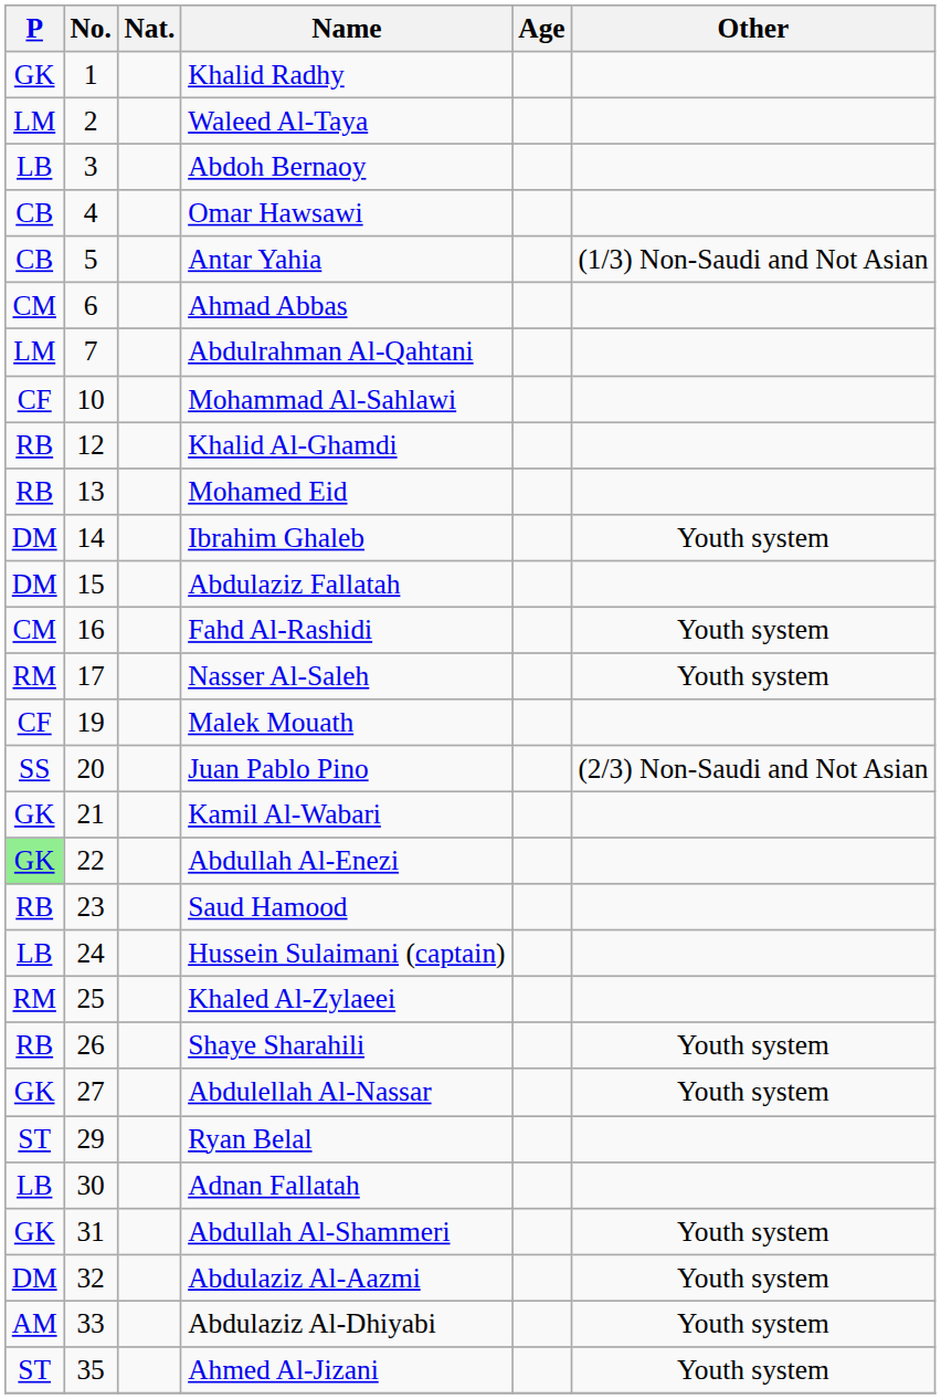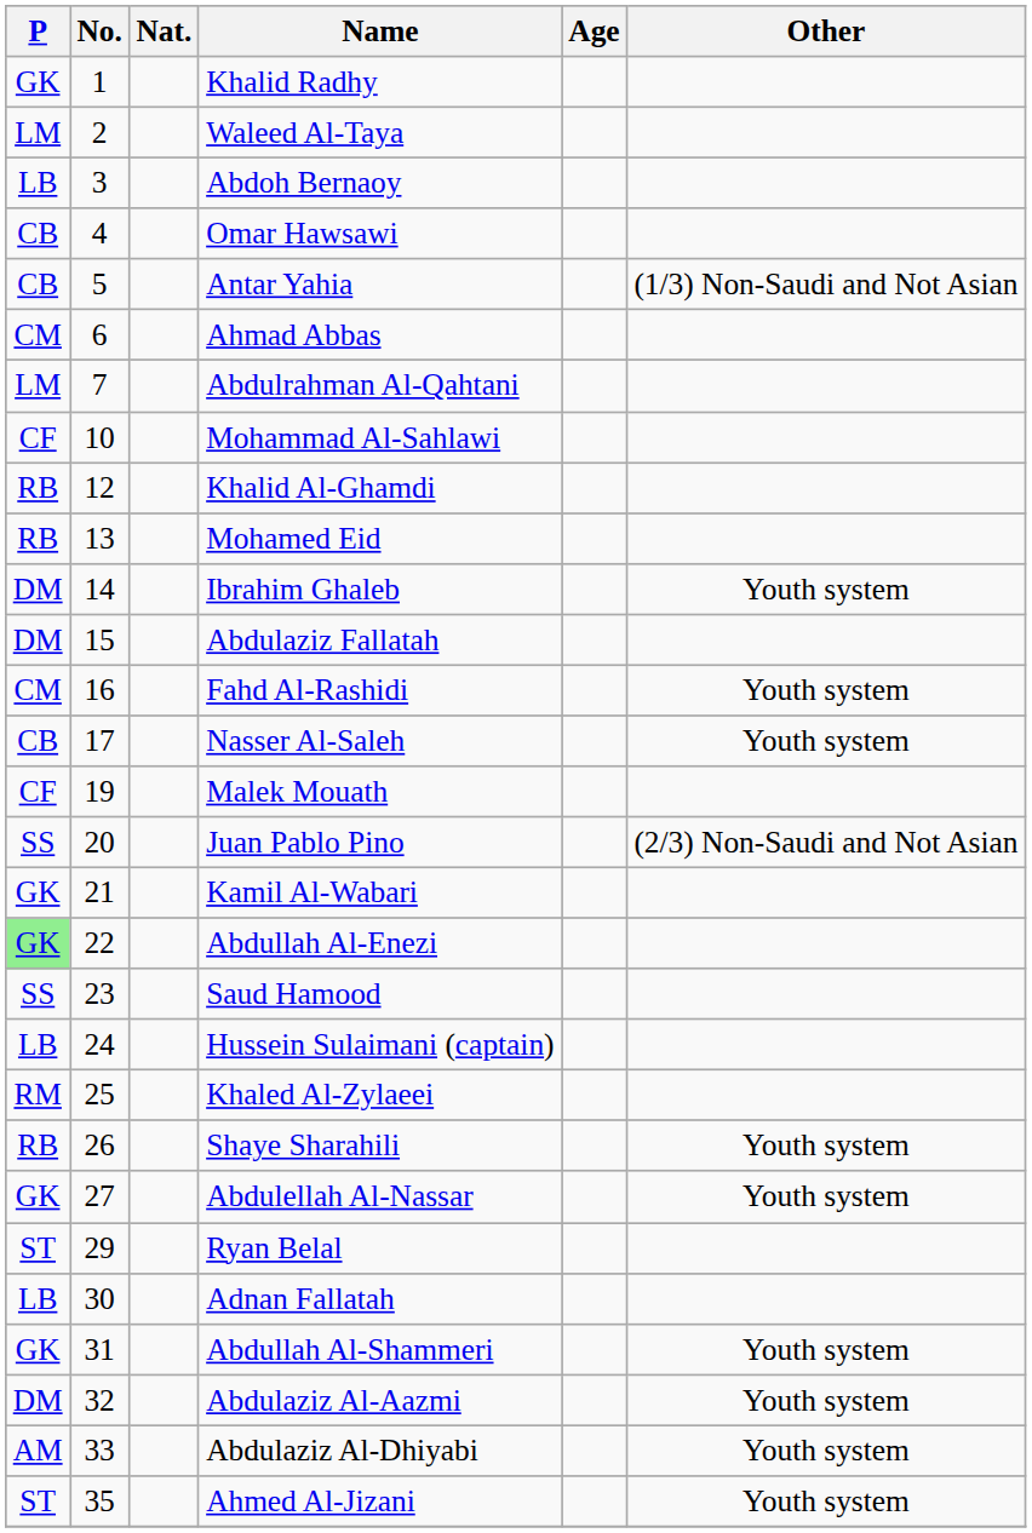Nasser Al-Saleh | P: RM -> CB
Saud Hamood | P: RB -> SS
